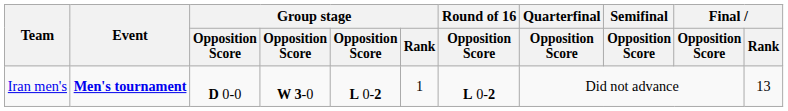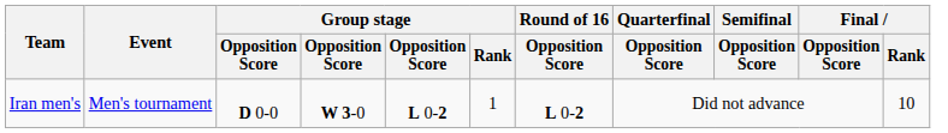Iran men's | Event: bold -> normal
Iran men's | Final / Rank: 13 -> 10
